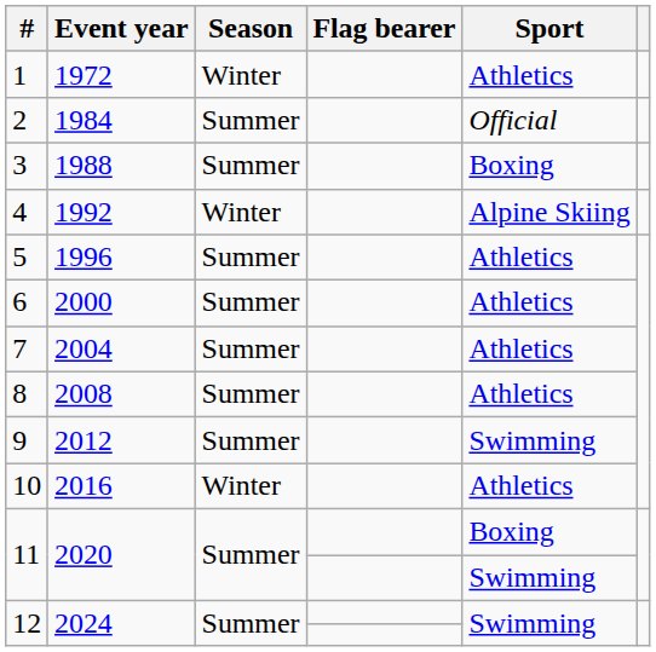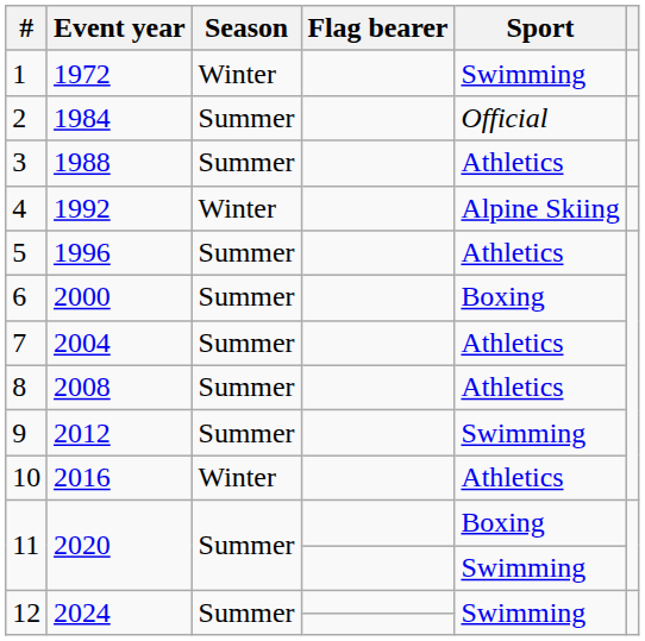1 | Sport: Athletics -> Swimming
3 | Sport: Boxing -> Athletics
6 | Sport: Athletics -> Boxing
